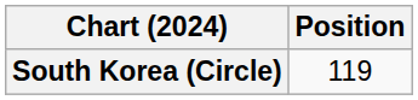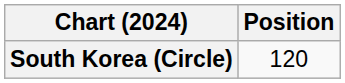South Korea (Circle) | Position: 119 -> 120
